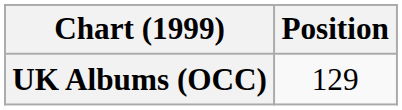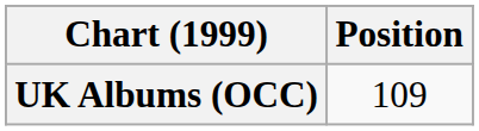UK Albums (OCC) | Position: 129 -> 109
